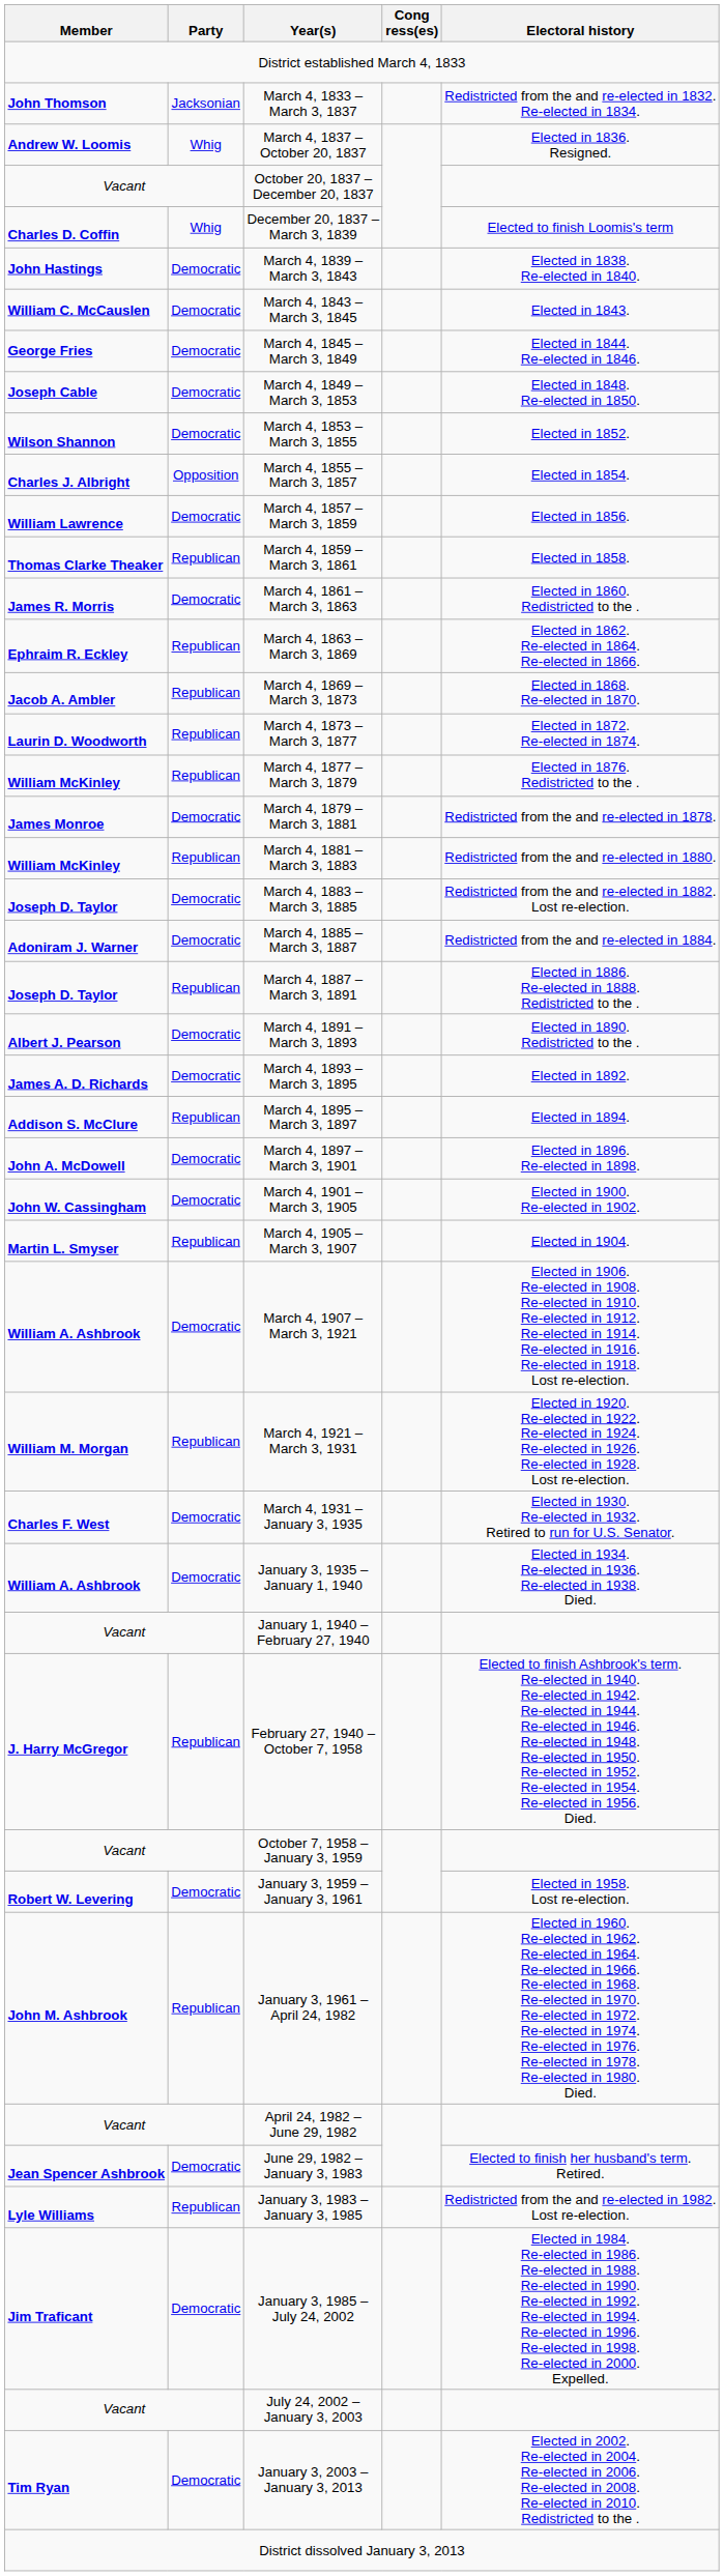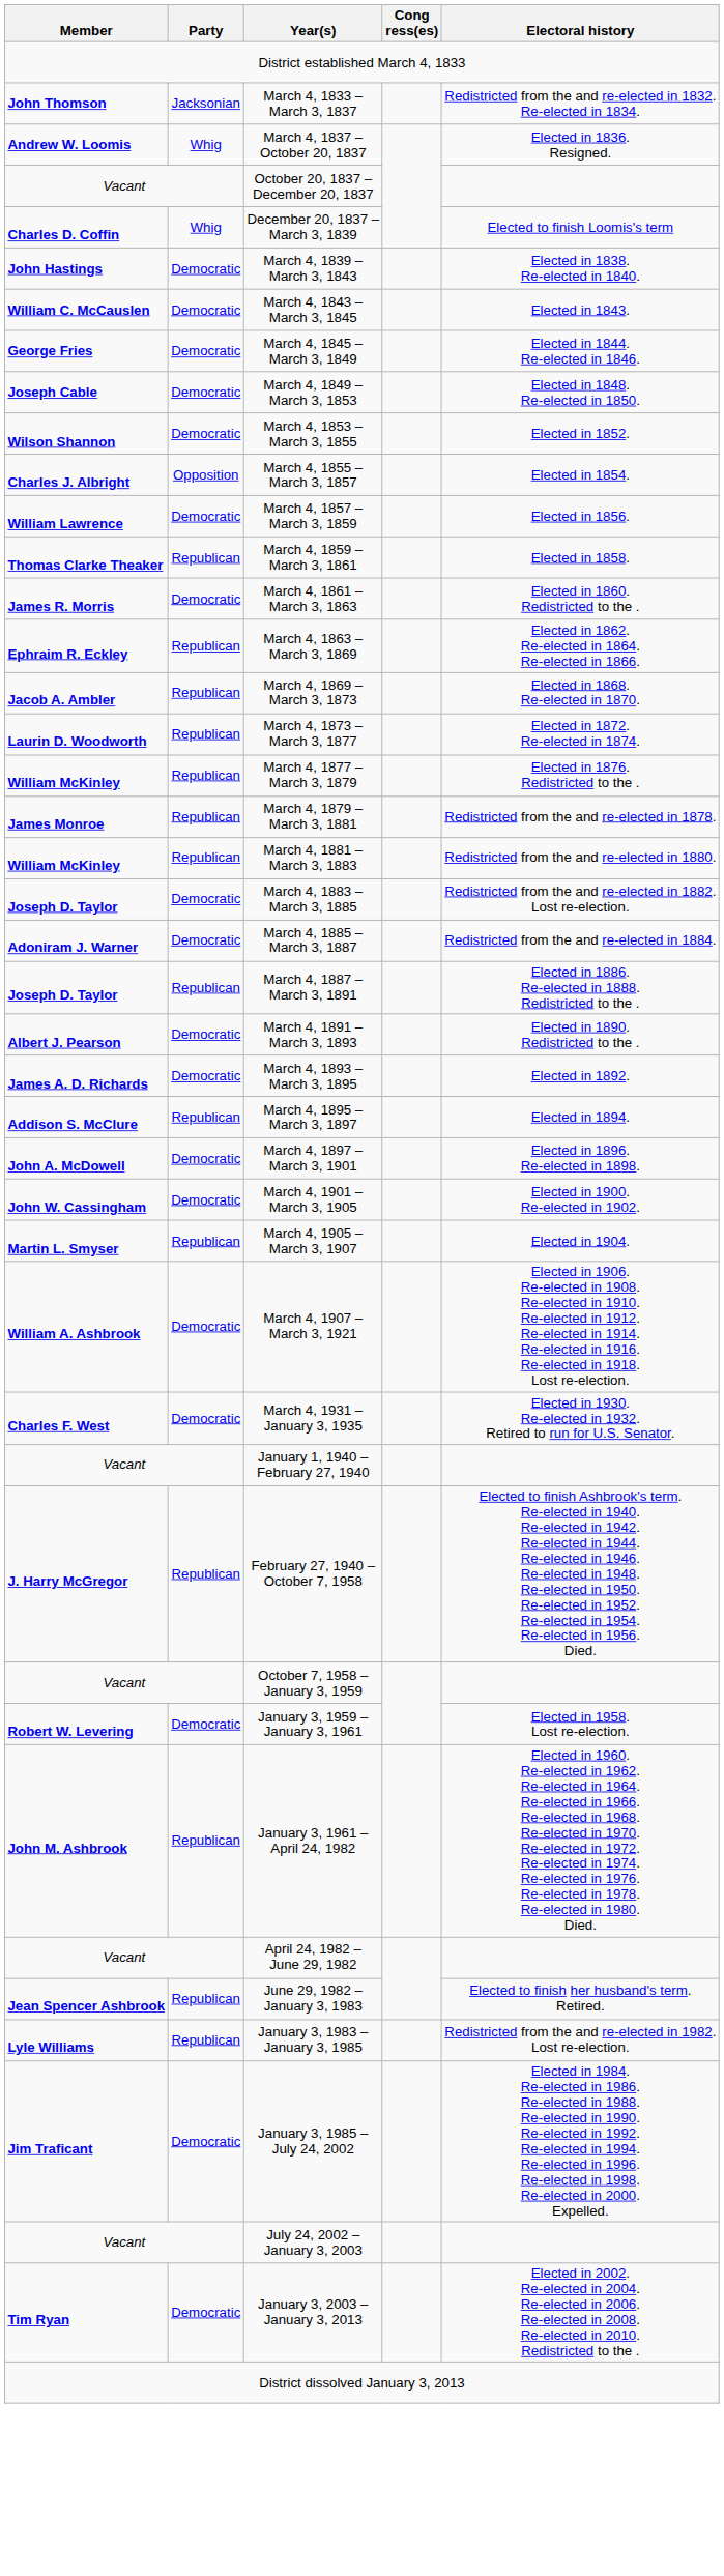March 4, 1879 – March 3, 1881 | Party: Democratic -> Republican
- row: William M. Morgan | Republican | March 4, 1921 – March 3, 1931 | Elected in 1920. Re-elected in 1922. Re-elected in 1924. Re-elected in 1926. Re-elected in 1928. Lost re-election.
- row: William A. Ashbrook | Democratic | January 3, 1935 – January 1, 1940 | Elected in 1934. Re-elected in 1936. Re-elected in 1938. Died.
June 29, 1982 – January 3, 1983 | Party: Democratic -> Republican
